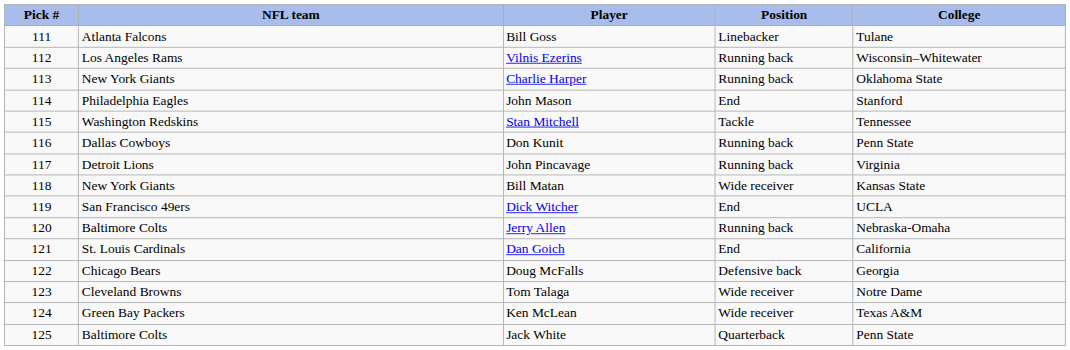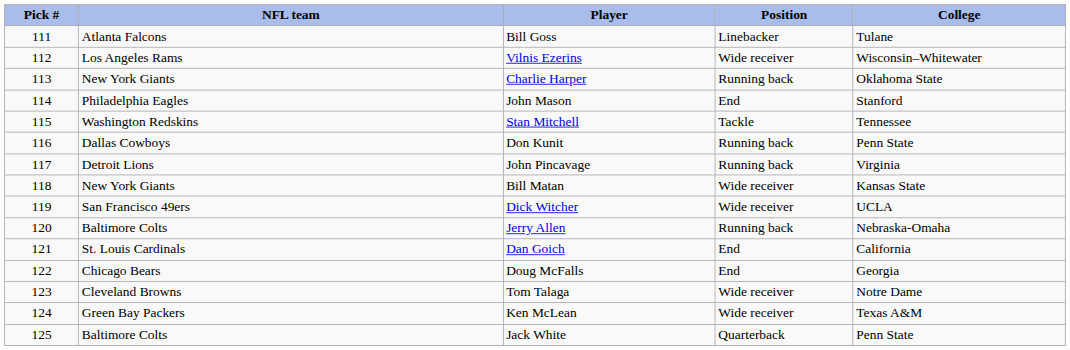Vilnis Ezerins | Position: Running back -> Wide receiver
Dick Witcher | Position: End -> Wide receiver
Doug McFalls | Position: Defensive back -> End
